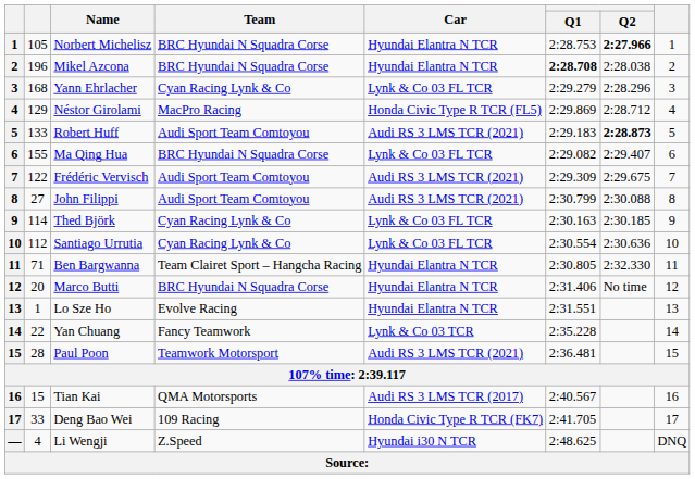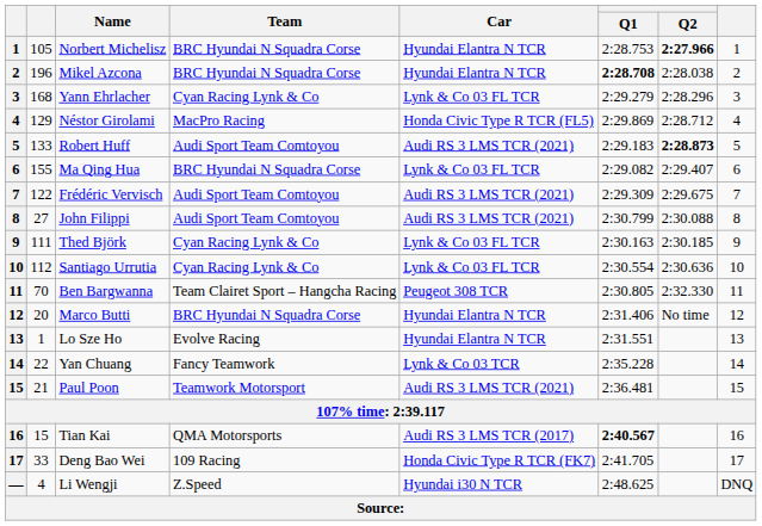Thed Björk | column 2: 114 -> 111
Ben Bargwanna | column 2: 71 -> 70
Ben Bargwanna | Car: Hyundai Elantra N TCR -> Peugeot 308 TCR
Paul Poon | column 2: 28 -> 21
Tian Kai | Q1: normal -> bold
